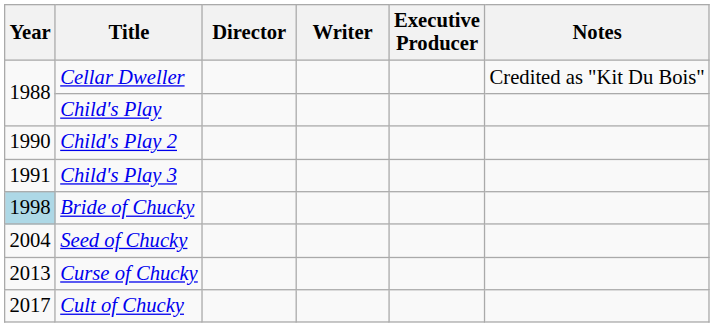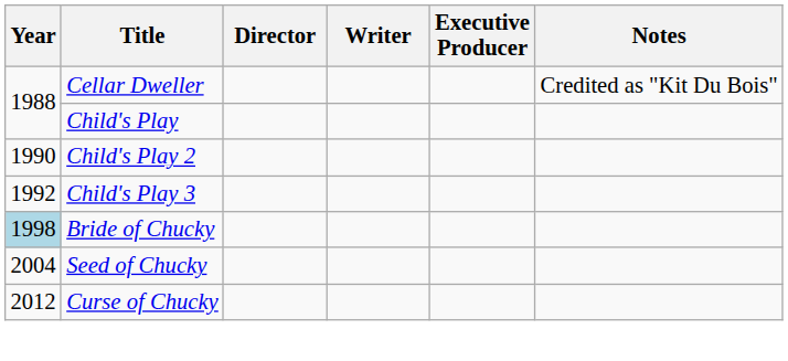Child's Play 3 | Year: 1991 -> 1992
Curse of Chucky | Year: 2013 -> 2012
- row: 2017 | Cult of Chucky
